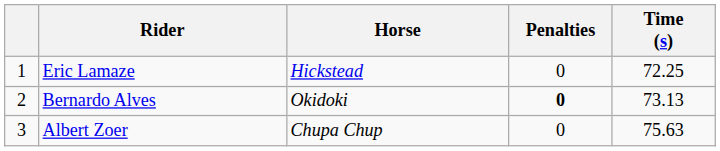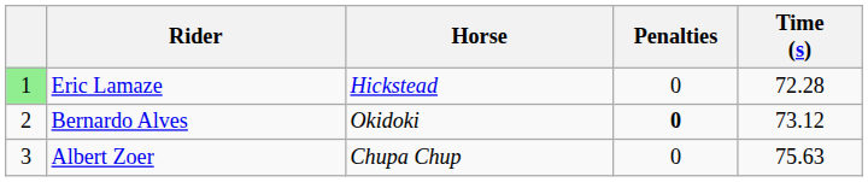Eric Lamaze | column 1: no background -> lightgreen background
Eric Lamaze | Time (s): 72.25 -> 72.28
Bernardo Alves | Time (s): 73.13 -> 73.12
